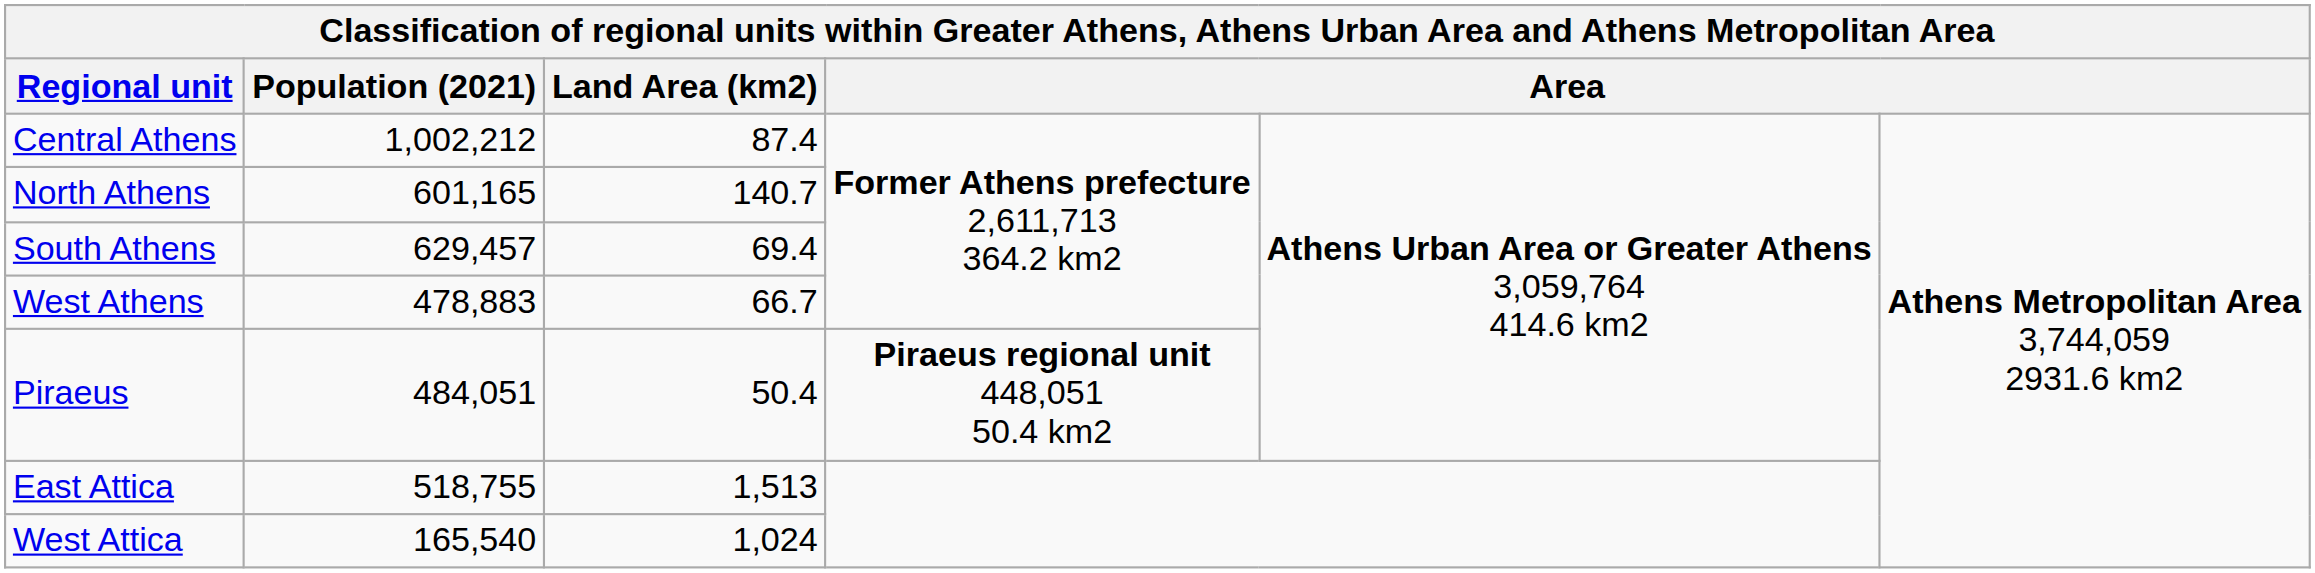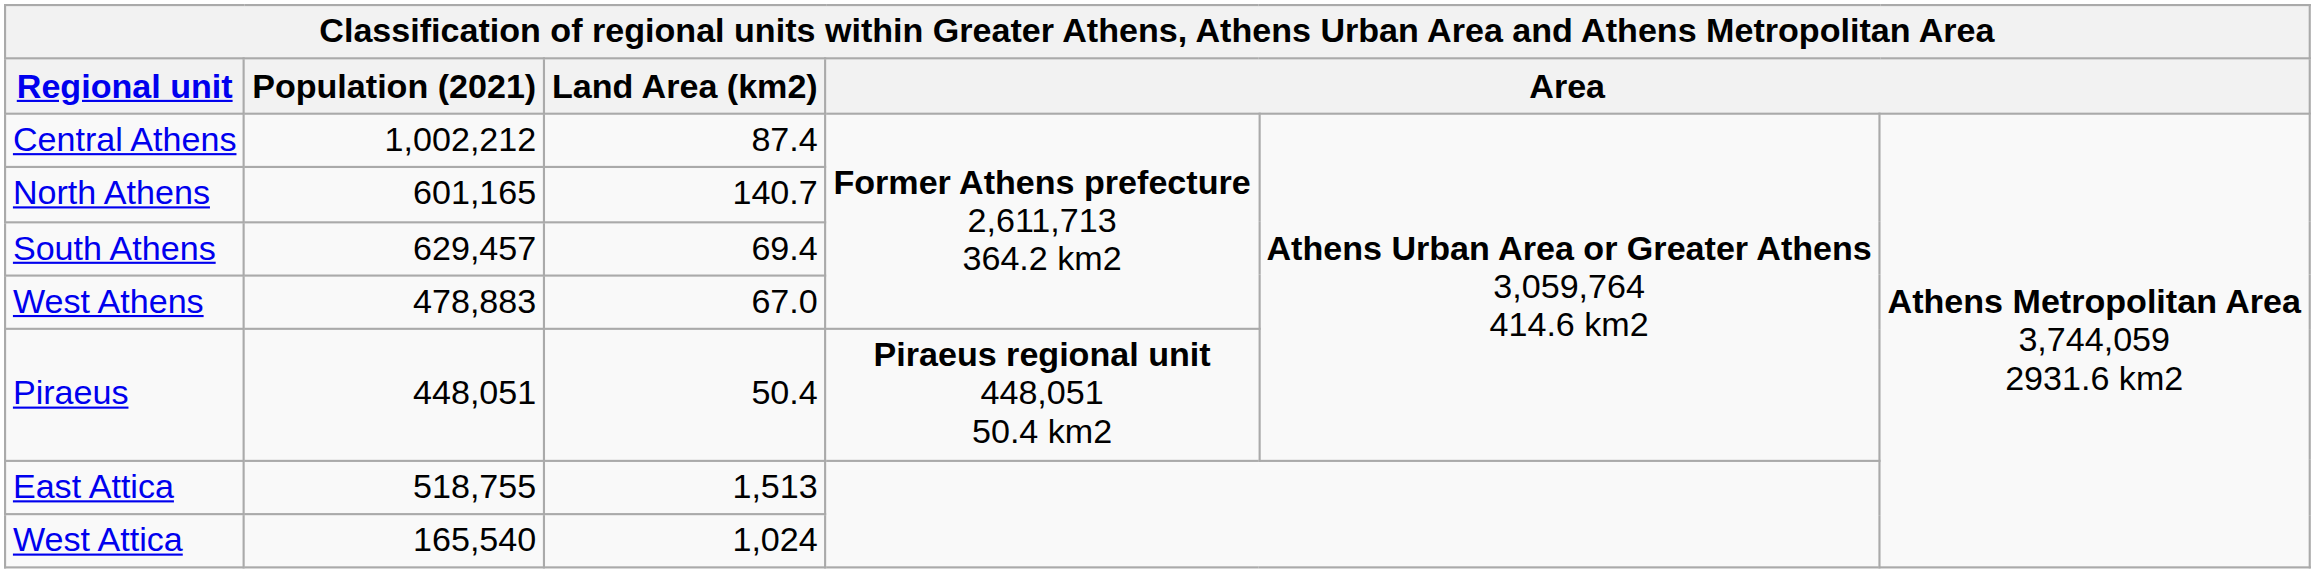West Athens | Land Area (km2): 66.7 -> 67.0
Piraeus | Population (2021): 484,051 -> 448,051
